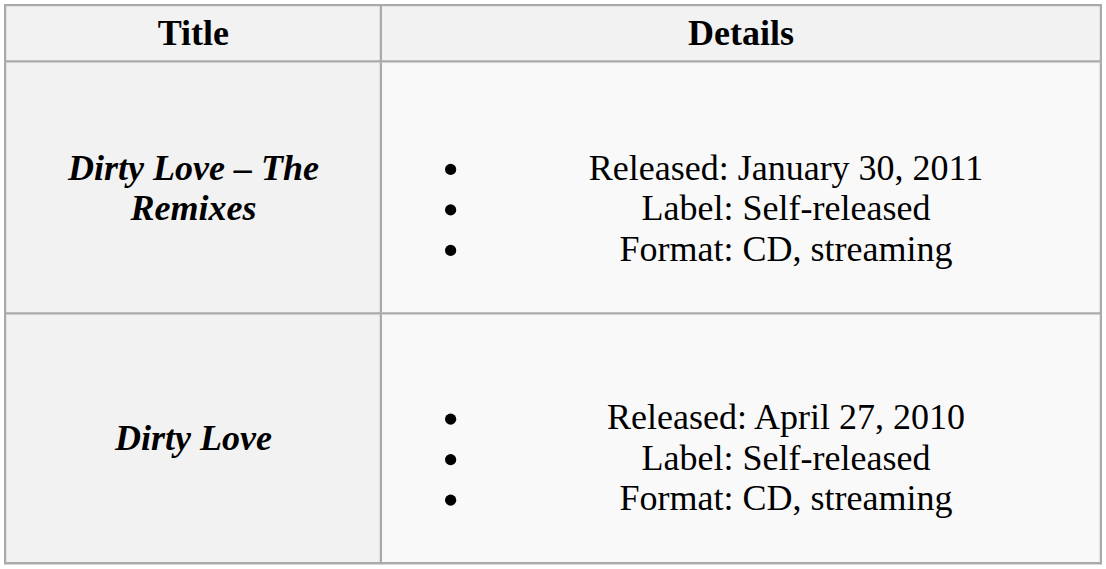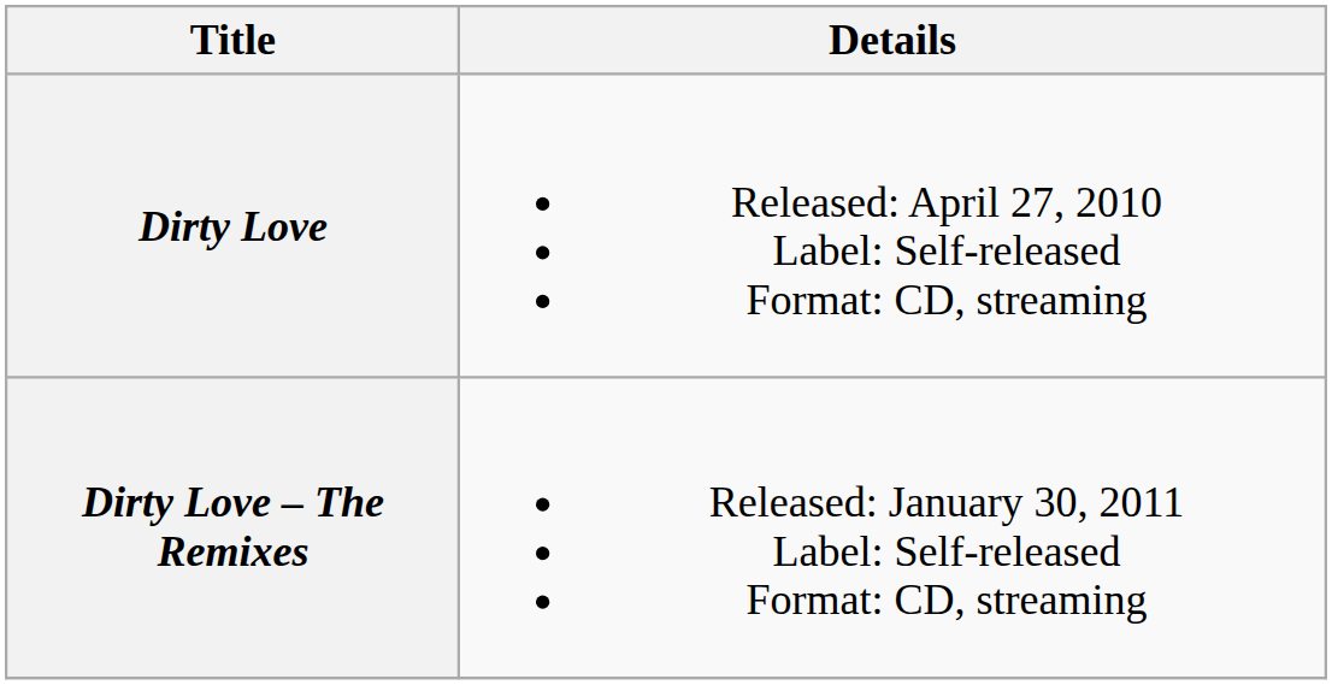rows swapped: Dirty Love <-> Dirty Love – The Remixes
